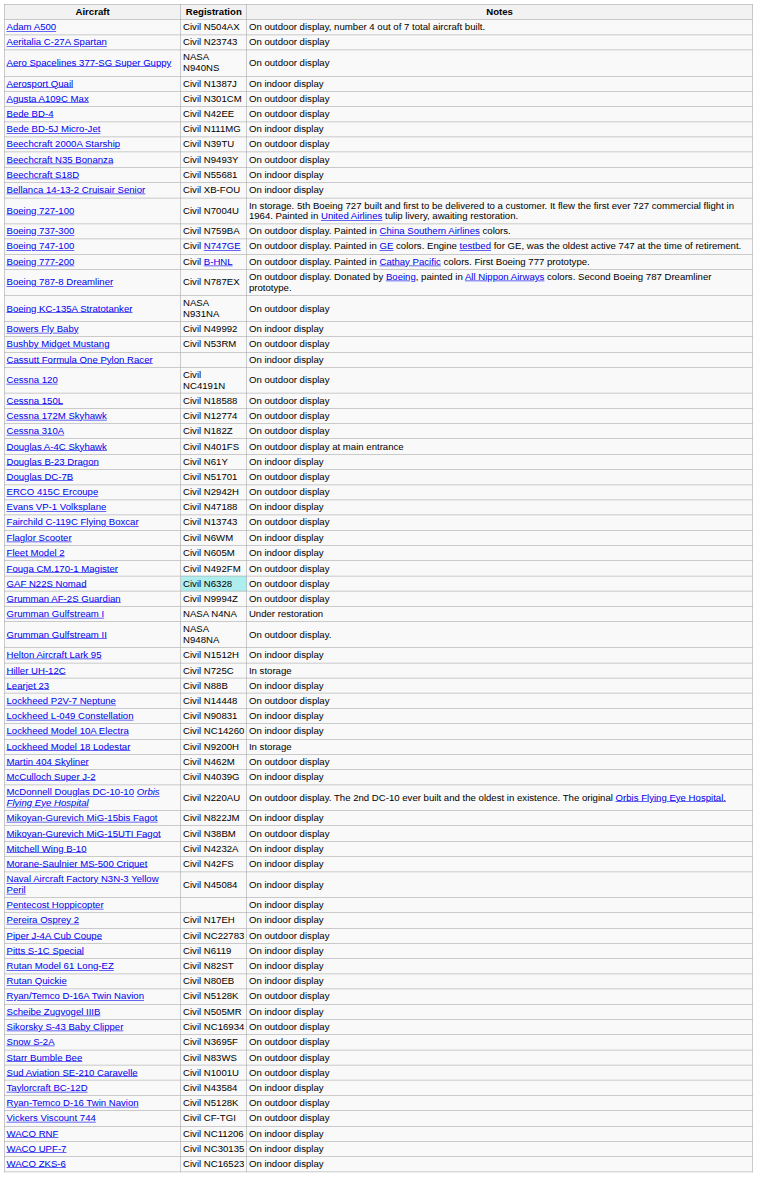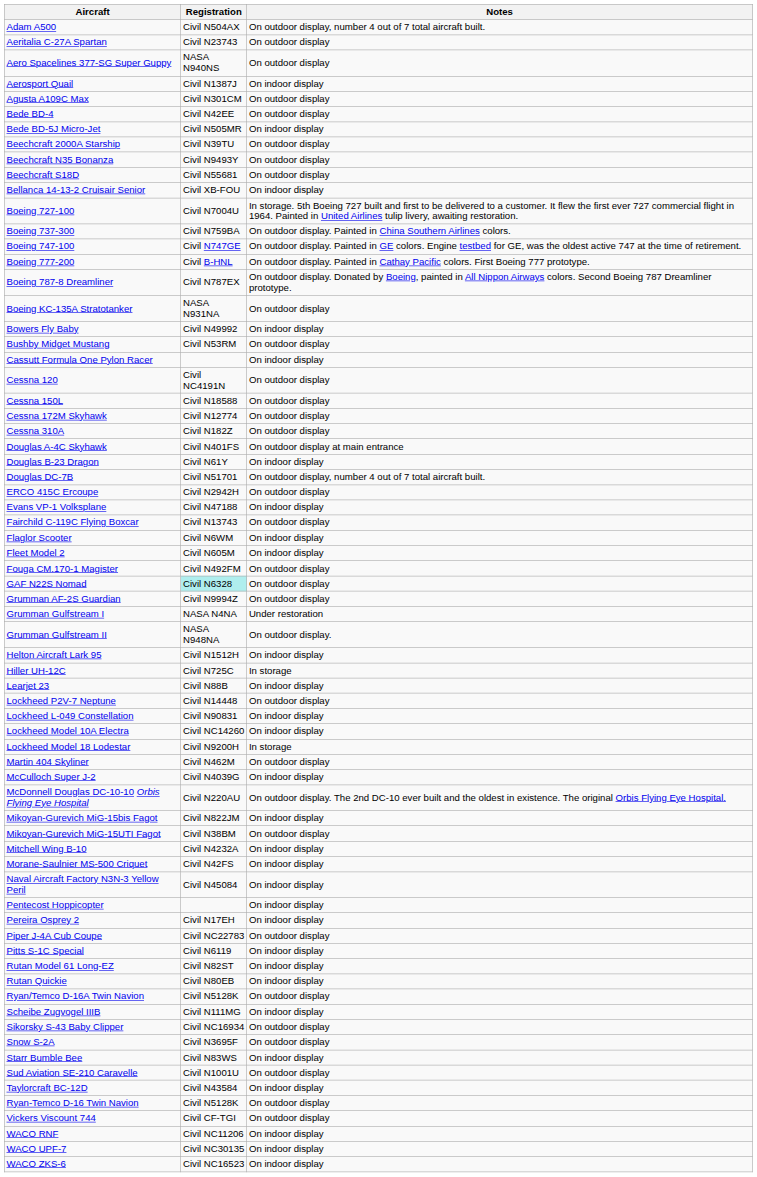Bede BD-5J Micro-Jet | Registration: Civil N111MG -> Civil N505MR
Beechcraft S18D | Notes: On indoor display -> On outdoor display
Douglas DC-7B | Notes: On outdoor display -> On outdoor display, number 4 out of 7 total aircraft built.
Scheibe Zugvogel IIIB | Registration: Civil N505MR -> Civil N111MG
Starr Bumble Bee | Notes: On outdoor display -> On indoor display
